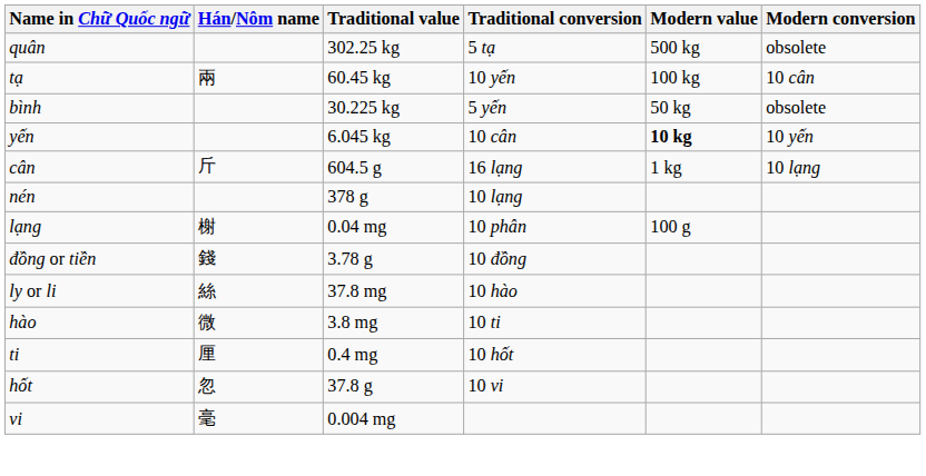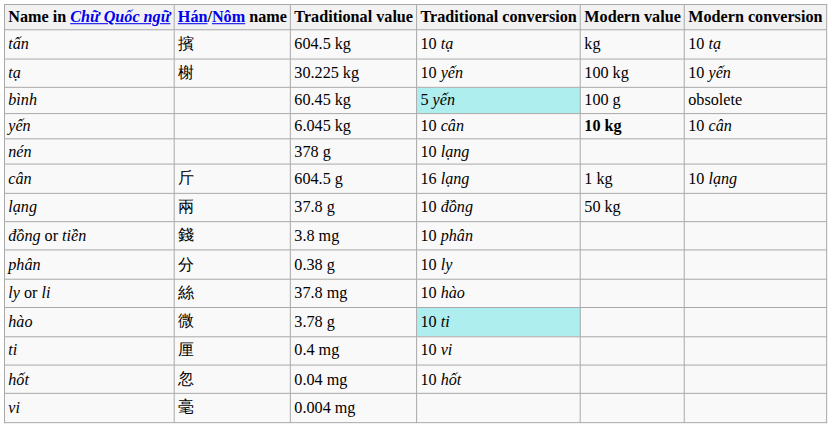+ row: tấn | 擯 | 604.5 kg | 10 tạ | kg | 10 tạ
- row: quân | 302.25 kg | 5 tạ | 500 kg | obsolete
tạ | Hán/Nôm name: 兩 -> 榭
tạ | Traditional value: 60.45 kg -> 30.225 kg
tạ | Modern conversion: 10 cân -> 10 yến
bình | Traditional value: 30.225 kg -> 60.45 kg
bình | Traditional conversion: no background -> paleturquoise background
bình | Modern value: 50 kg -> 100 g
yến | Modern conversion: 10 yến -> 10 cân
rows swapped: cân <-> nén
lạng | Hán/Nôm name: 榭 -> 兩
lạng | Traditional value: 0.04 mg -> 37.8 g
lạng | Traditional conversion: 10 phân -> 10 đồng
lạng | Modern value: 100 g -> 50 kg
đồng or tiền | Traditional value: 3.78 g -> 3.8 mg
đồng or tiền | Traditional conversion: 10 đồng -> 10 phân
+ row: phân | 分 | 0.38 g | 10 ly
hào | Traditional value: 3.8 mg -> 3.78 g
hào | Traditional conversion: no background -> paleturquoise background
ti | Traditional conversion: 10 hốt -> 10 vi
hốt | Traditional value: 37.8 g -> 0.04 mg
hốt | Traditional conversion: 10 vi -> 10 hốt
